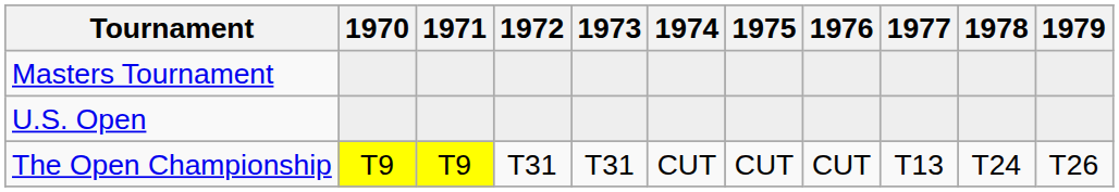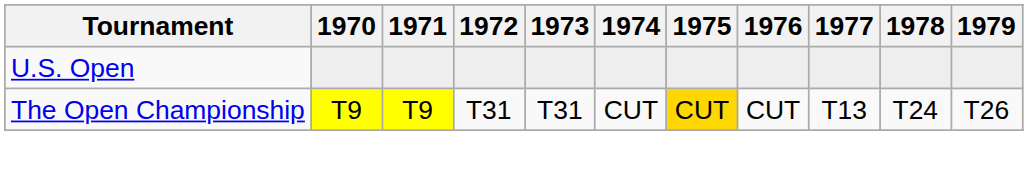- row: Masters Tournament
The Open Championship | 1975: no background -> gold background
